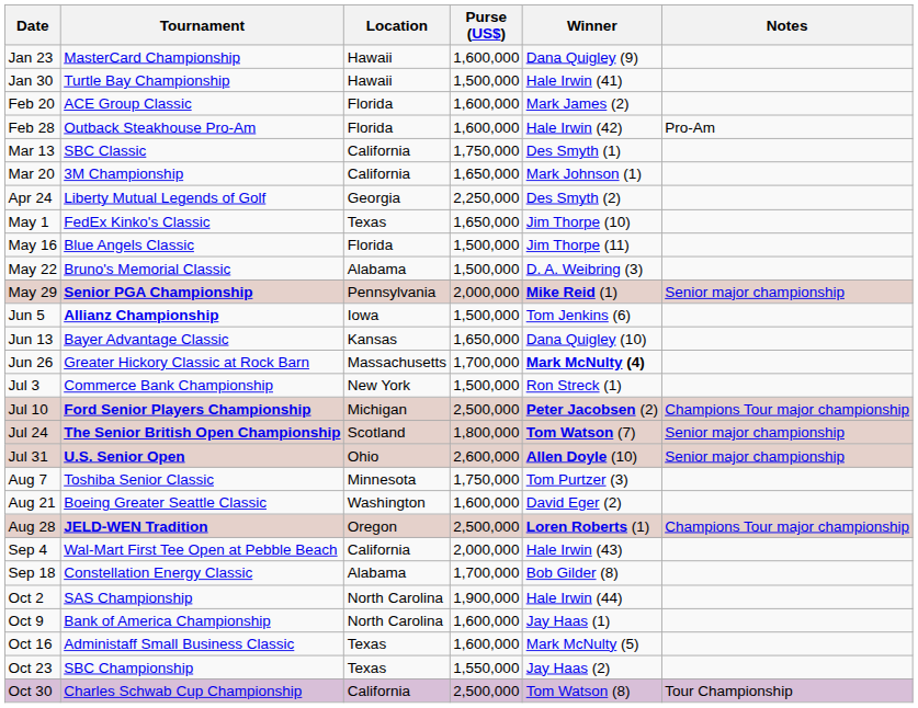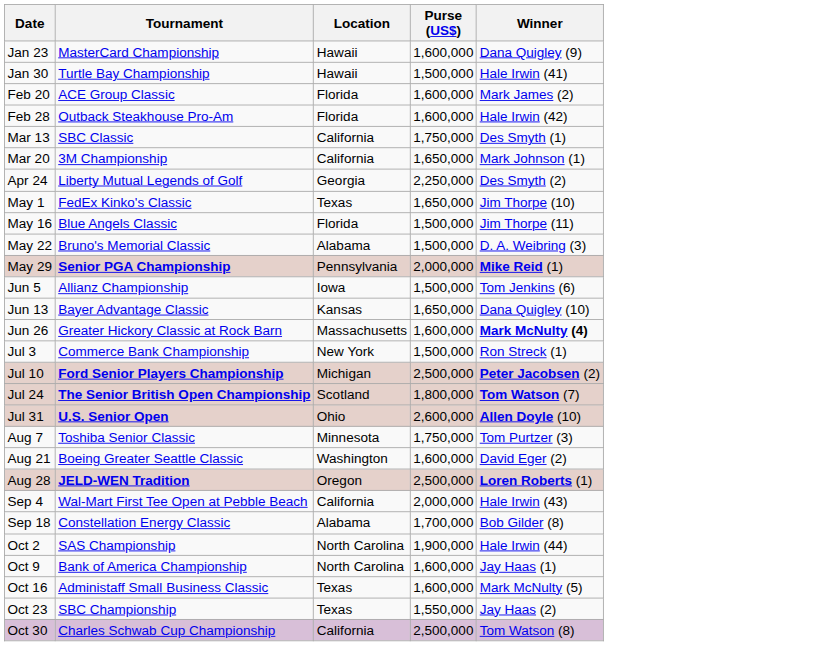- column: Notes | Pro-Am | Senior major championship | Champions Tour major championship | Senior major championship | Senior major championship | Champions Tour major championship | Tour Championship
Jun 5 | Tournament: bold -> normal
Jun 26 | Purse (US$): 1,700,000 -> 1,600,000
